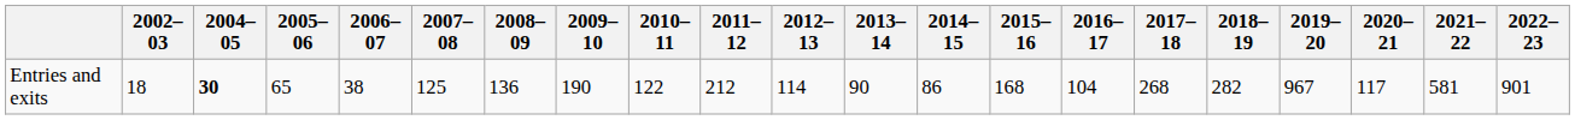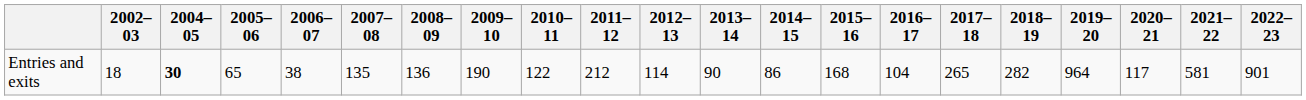Entries and exits | 2007–08: 125 -> 135
Entries and exits | 2017–18: 268 -> 265
Entries and exits | 2019–20: 967 -> 964
